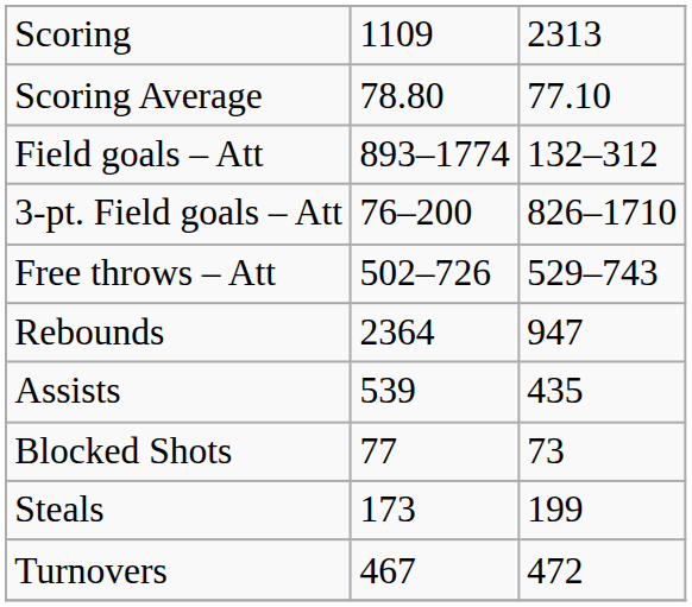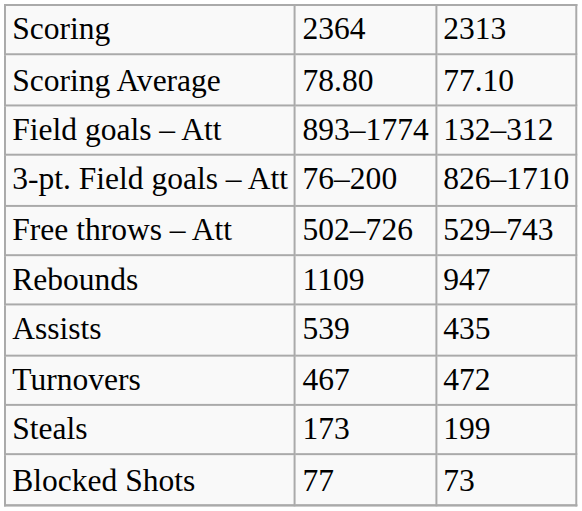Scoring | column 2: 1109 -> 2364
Rebounds | column 2: 2364 -> 1109
rows swapped: Turnovers <-> Blocked Shots
